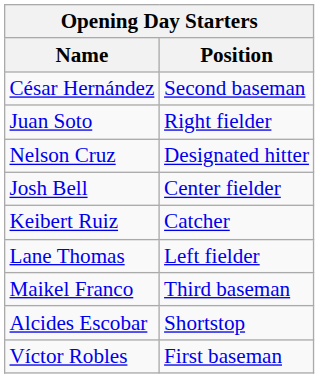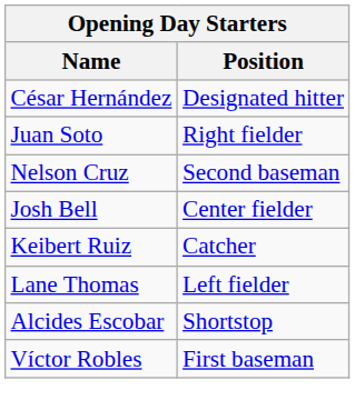César Hernández | Position: Second baseman -> Designated hitter
Nelson Cruz | Position: Designated hitter -> Second baseman
- row: Maikel Franco | Third baseman
